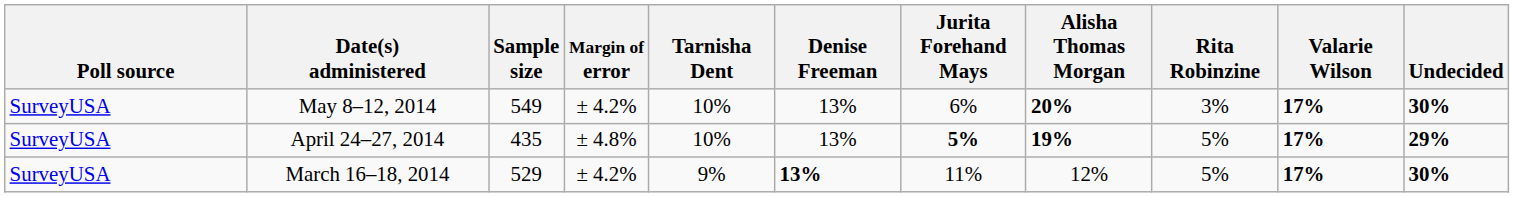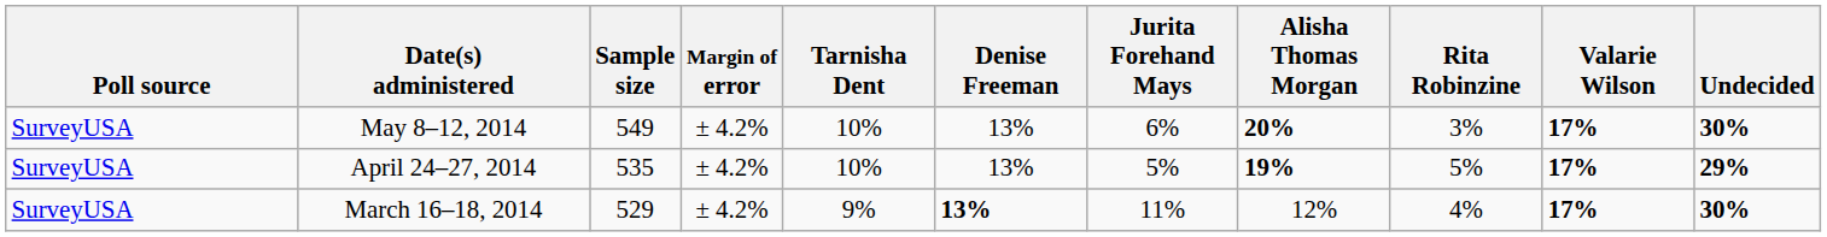April 24–27, 2014 | Sample size: 435 -> 535
April 24–27, 2014 | Margin of error: ± 4.8% -> ± 4.2%
April 24–27, 2014 | Jurita Forehand Mays: bold -> normal
March 16–18, 2014 | Rita Robinzine: 5% -> 4%
